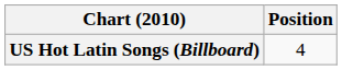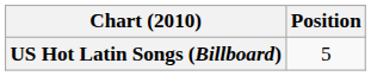US Hot Latin Songs (Billboard) | Position: 4 -> 5
